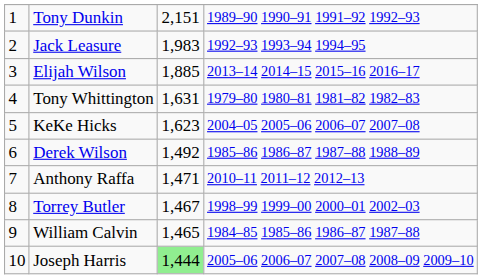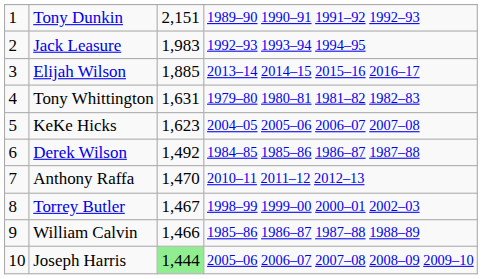Derek Wilson | column 4: 1985–86 1986–87 1987–88 1988–89 -> 1984–85 1985–86 1986–87 1987–88
Anthony Raffa | column 3: 1,471 -> 1,470
William Calvin | column 3: 1,465 -> 1,466
William Calvin | column 4: 1984–85 1985–86 1986–87 1987–88 -> 1985–86 1986–87 1987–88 1988–89
